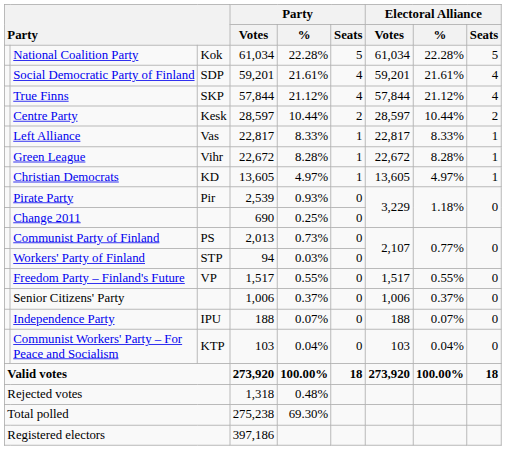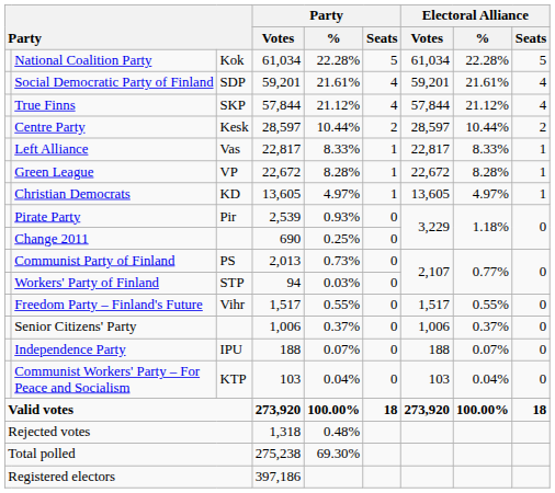Green League | column 3: Vihr -> VP
Freedom Party – Finland's Future | column 3: VP -> Vihr
